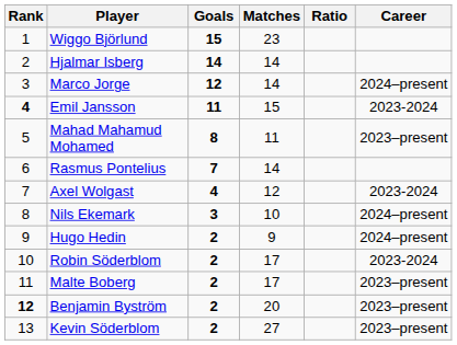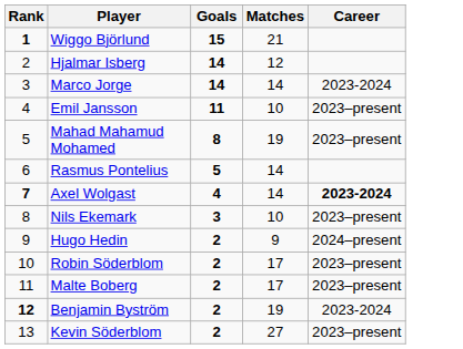- column: Ratio
Wiggo Björlund | Rank: normal -> bold
Wiggo Björlund | Matches: 23 -> 21
Hjalmar Isberg | Matches: 14 -> 12
Marco Jorge | Goals: 12 -> 14
Marco Jorge | Career: 2024–present -> 2023-2024
Emil Jansson | Rank: bold -> normal
Emil Jansson | Matches: 15 -> 10
Emil Jansson | Career: 2023-2024 -> 2023–present
Mahad Mahamud Mohamed | Matches: 11 -> 19
Rasmus Pontelius | Goals: 7 -> 5
Axel Wolgast | Rank: normal -> bold
Axel Wolgast | Matches: 12 -> 14
Axel Wolgast | Career: normal -> bold
Nils Ekemark | Career: 2024–present -> 2023–present
Robin Söderblom | Career: 2023-2024 -> 2023–present
Benjamin Byström | Matches: 20 -> 19
Benjamin Byström | Career: 2023–present -> 2023-2024
